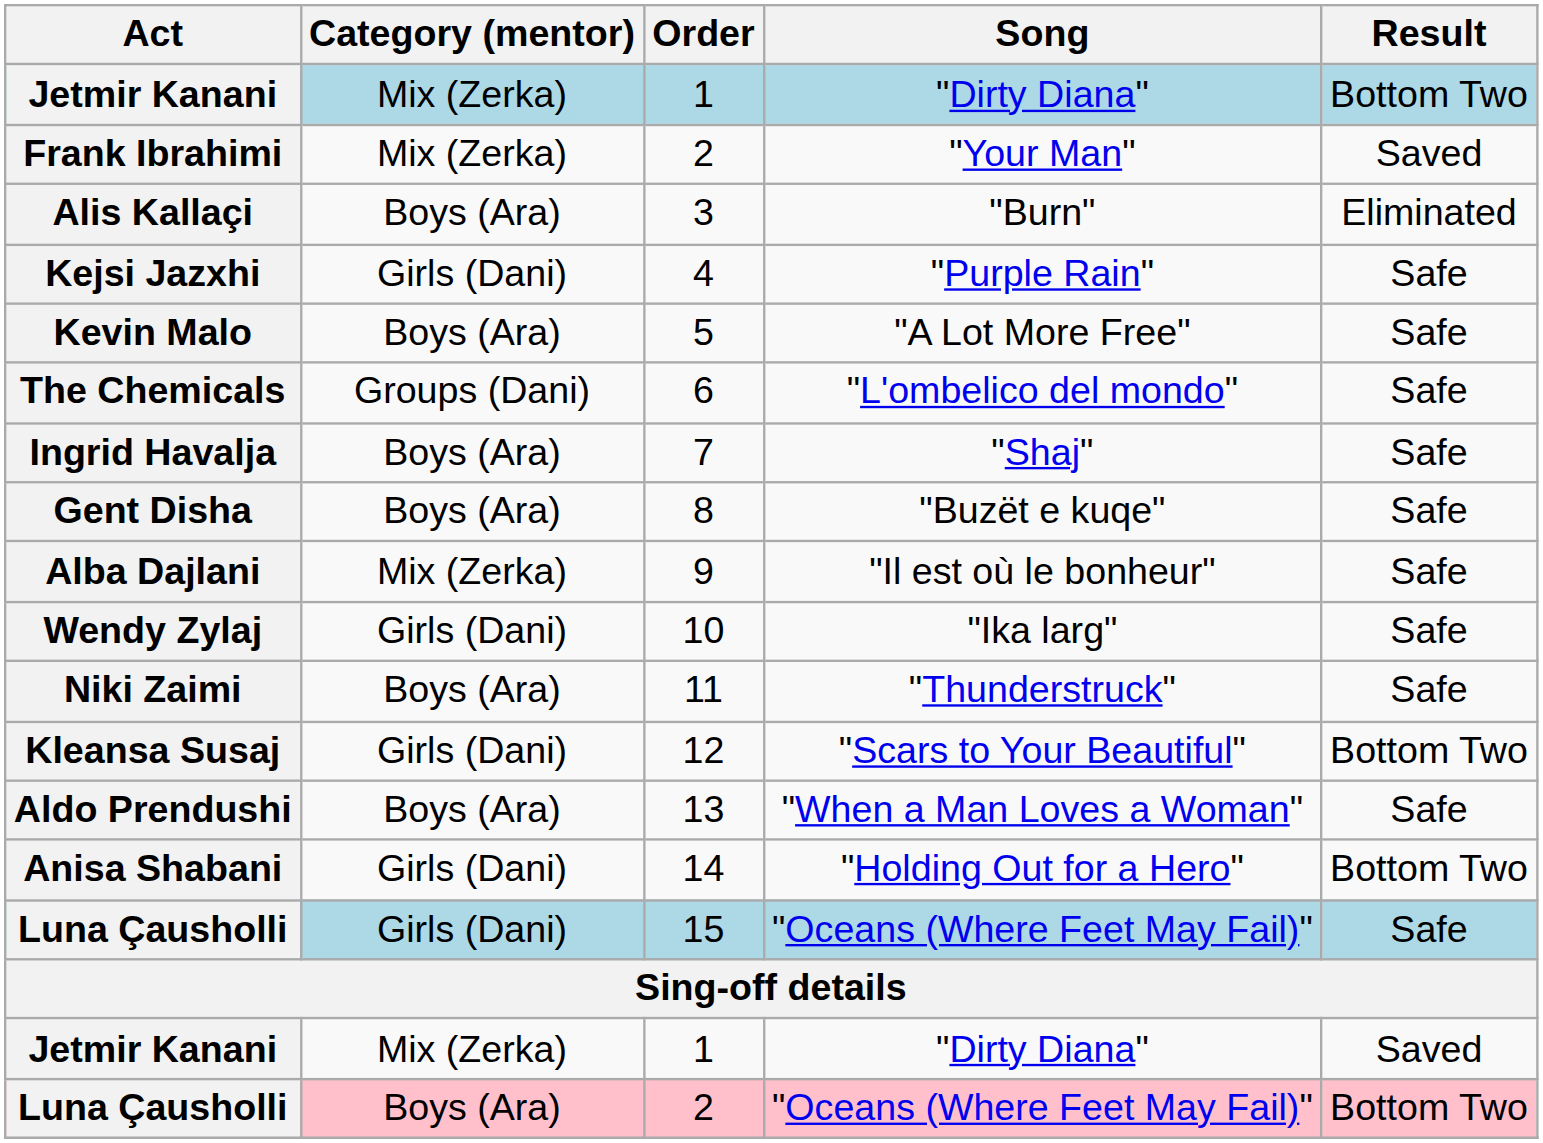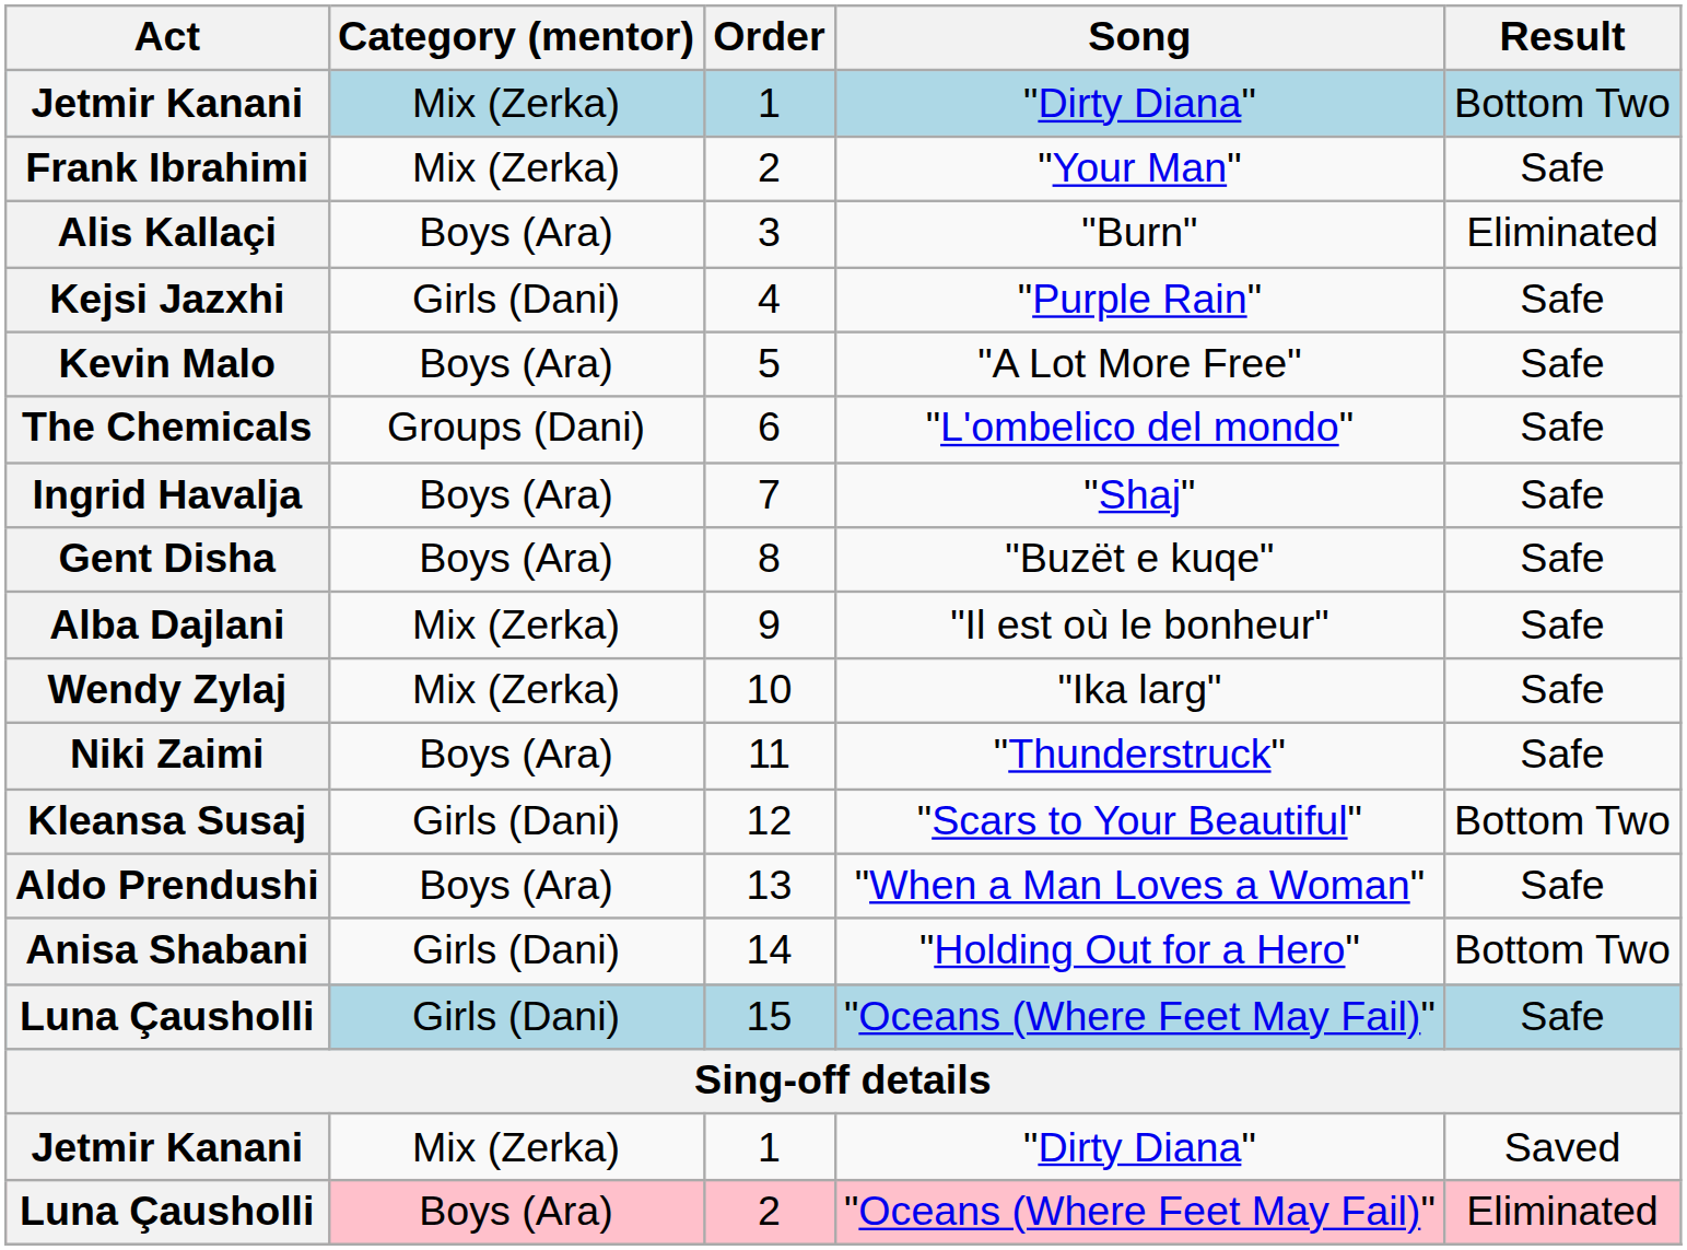Frank Ibrahimi | Result: Saved -> Safe
Wendy Zylaj | Category (mentor): Girls (Dani) -> Mix (Zerka)
Luna Çausholli / 2 | Result: Bottom Two -> Eliminated
